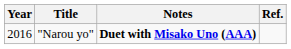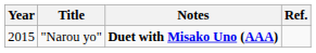"Narou yo" | Year: 2016 -> 2015
